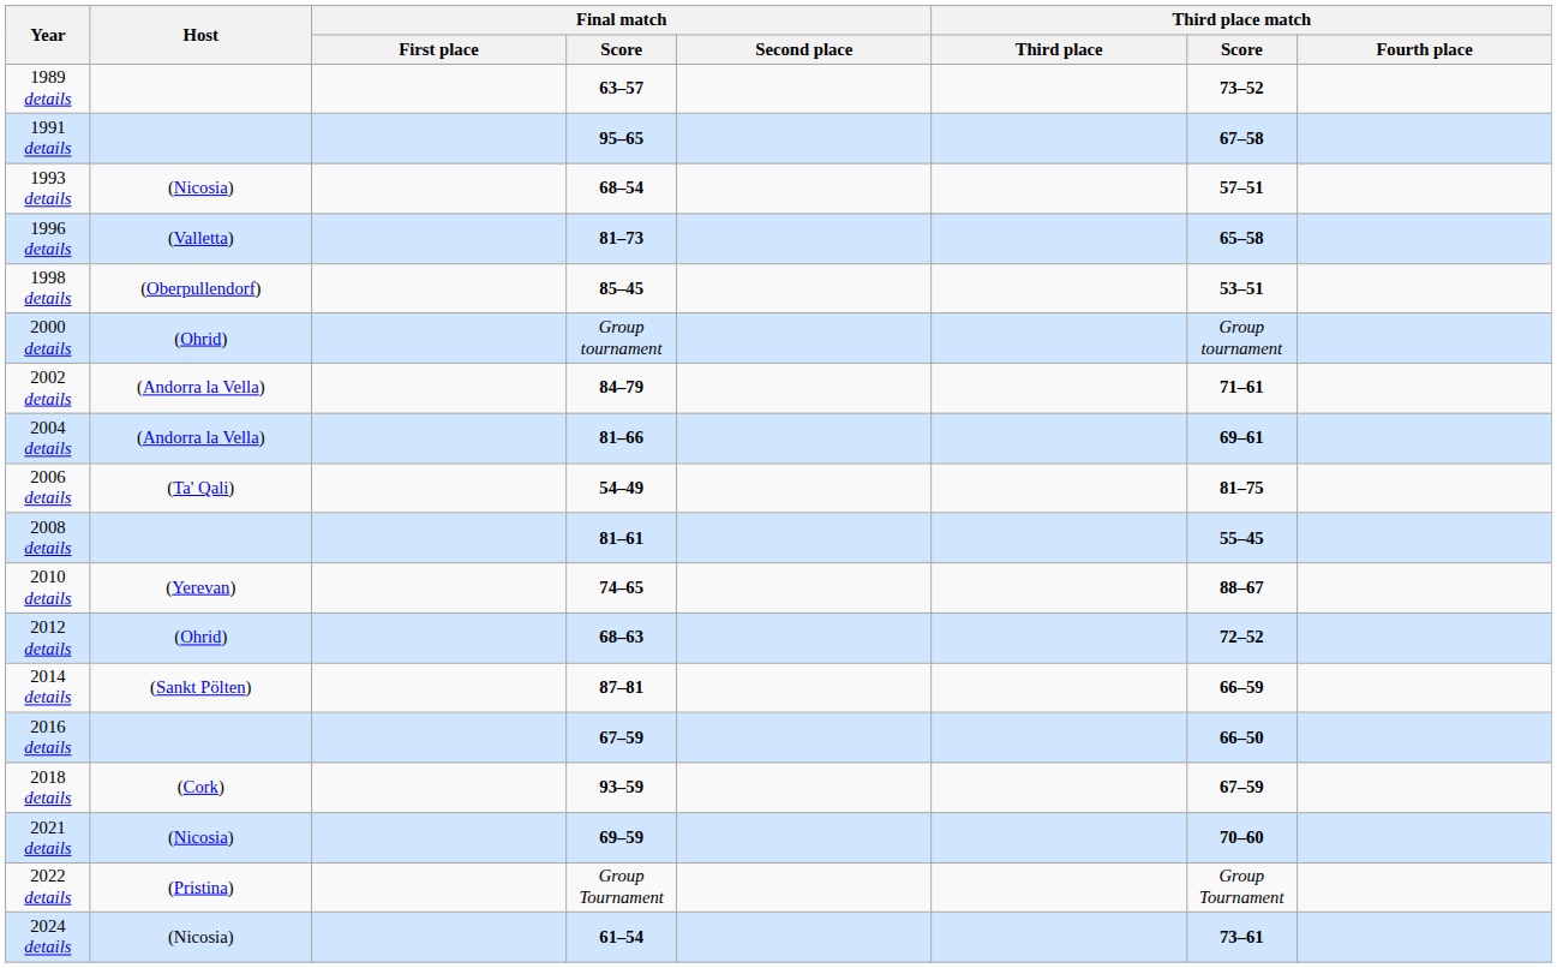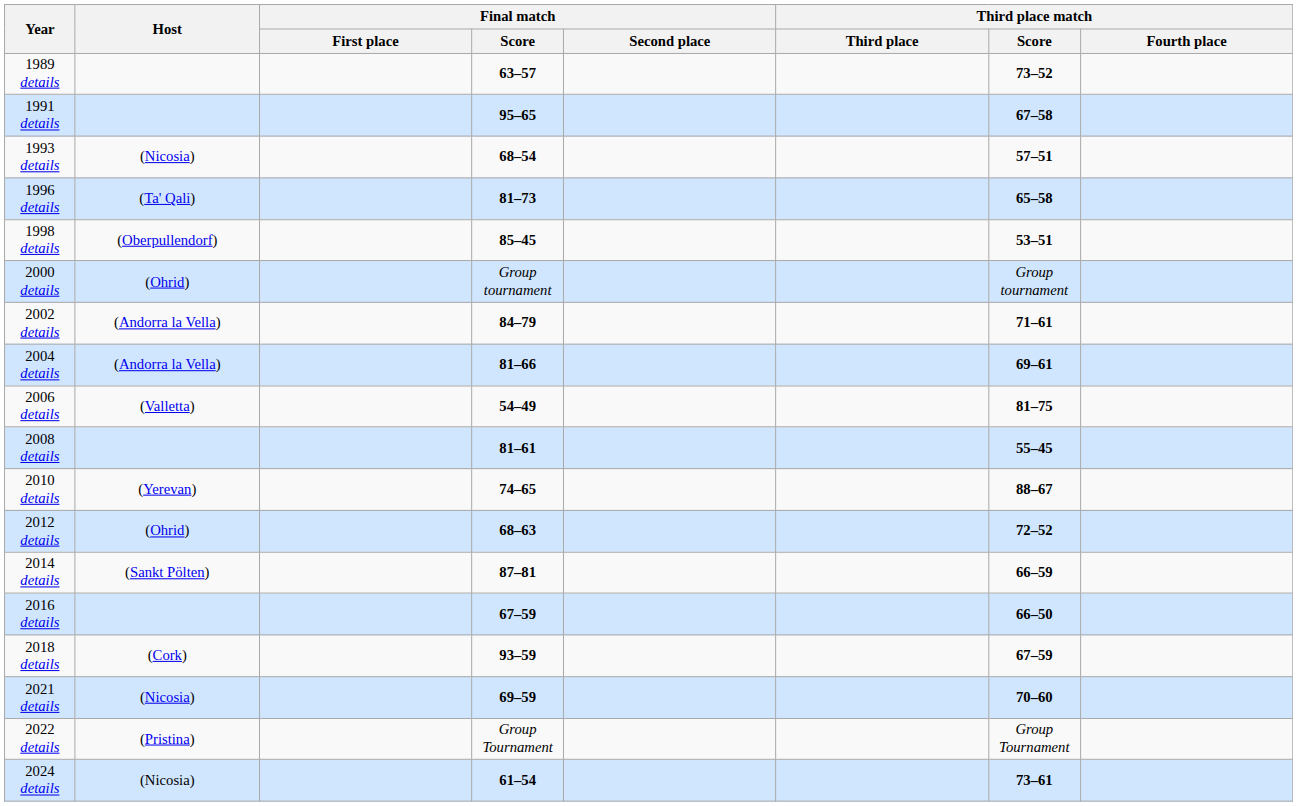1996 details | Host: (Valletta) -> (Ta' Qali)
2006 details | Host: (Ta' Qali) -> (Valletta)
